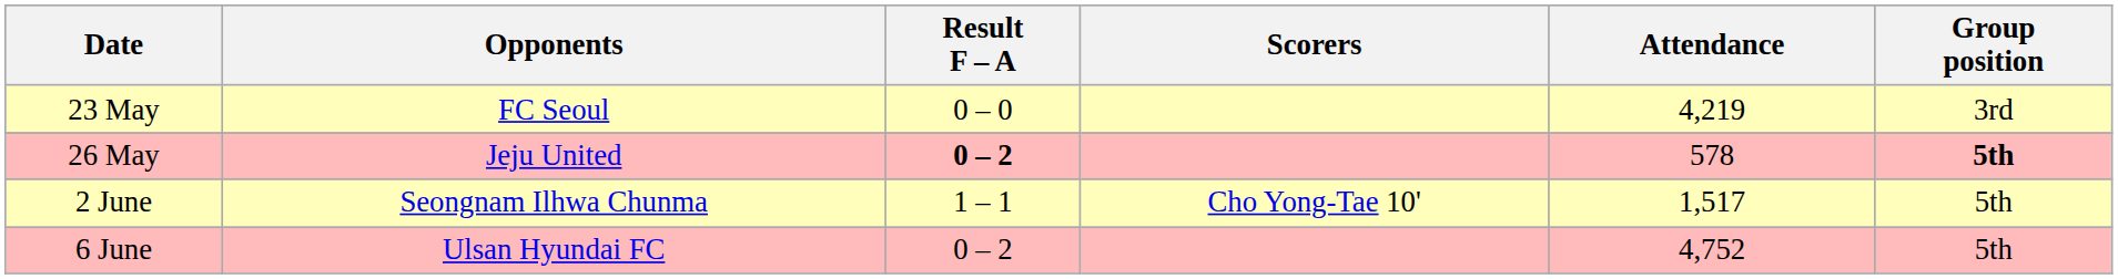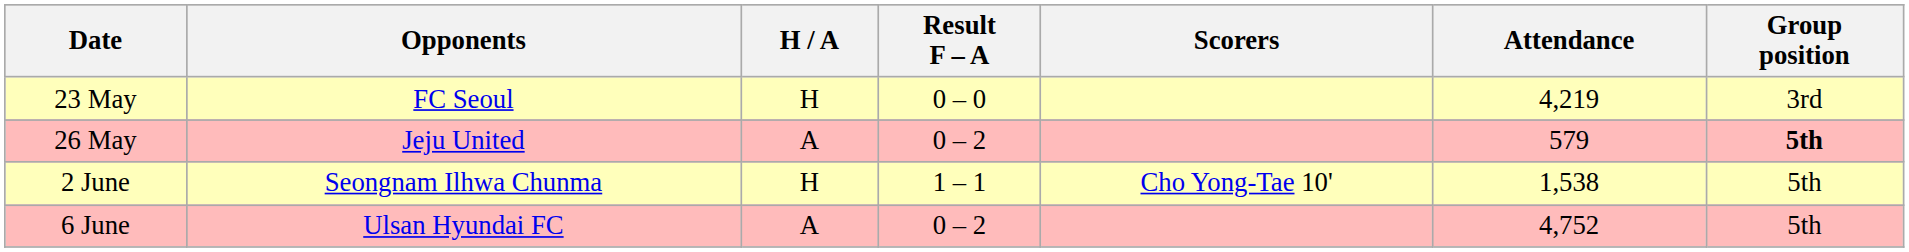+ column: H / A | H | A | H | A
26 May | Result F – A: bold -> normal
26 May | Attendance: 578 -> 579
2 June | Attendance: 1,517 -> 1,538
